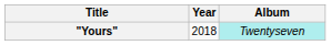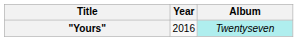"Yours" | Year: 2018 -> 2016
